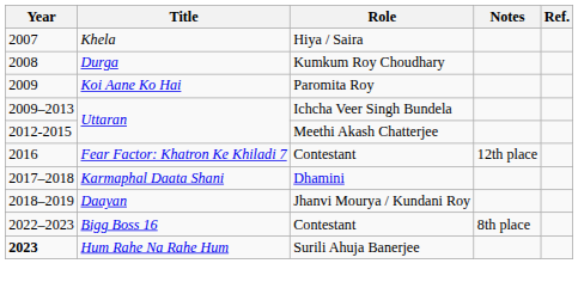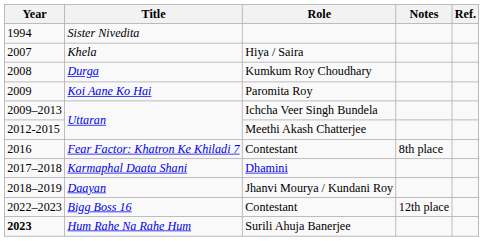+ row: 1994 | Sister Nivedita
Fear Factor: Khatron Ke Khiladi 7 | Notes: 12th place -> 8th place
Bigg Boss 16 | Notes: 8th place -> 12th place
